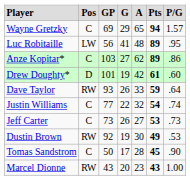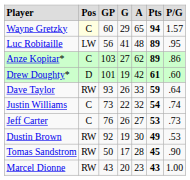Wayne Gretzky | column 2: no background -> lightyellow background
Wayne Gretzky | column 3: 69 -> 60
Justin Williams | column 3: 77 -> 73
Jeff Carter | column 3: 73 -> 76
Tomas Sandstrom | column 2: C -> RW
